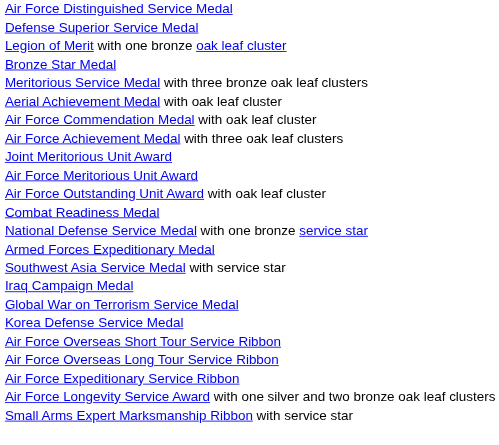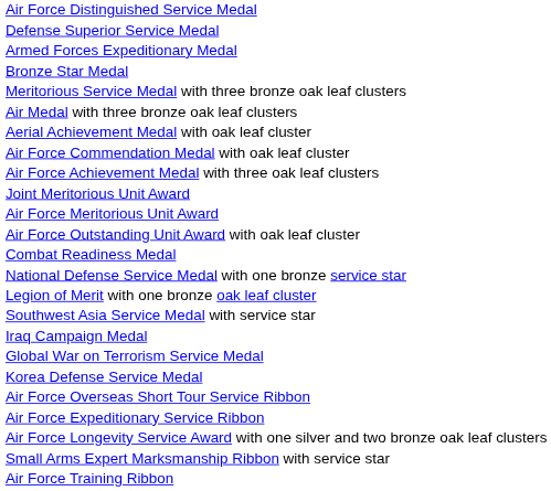rows swapped: Legion of Merit with one bronze oak leaf cluster <-> Armed Forces Expeditionary Medal
+ row: Air Medal with three bronze oak leaf clusters
- row: Air Force Overseas Long Tour Service Ribbon
+ row: Air Force Training Ribbon
